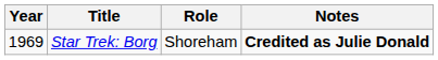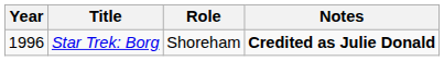Star Trek: Borg | Year: 1969 -> 1996
